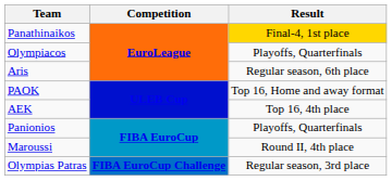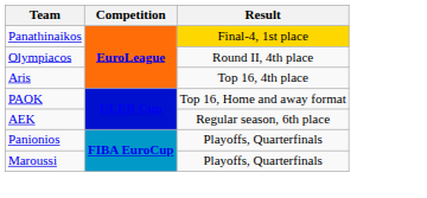Olympiacos | Result: Playoffs, Quarterfinals -> Round II, 4th place
Aris | Result: Regular season, 6th place -> Top 16, 4th place
AEK | Result: Top 16, 4th place -> Regular season, 6th place
Maroussi | Result: Round II, 4th place -> Playoffs, Quarterfinals
- row: Olympias Patras | FIBA EuroCup Challenge | Regular season, 3rd place
